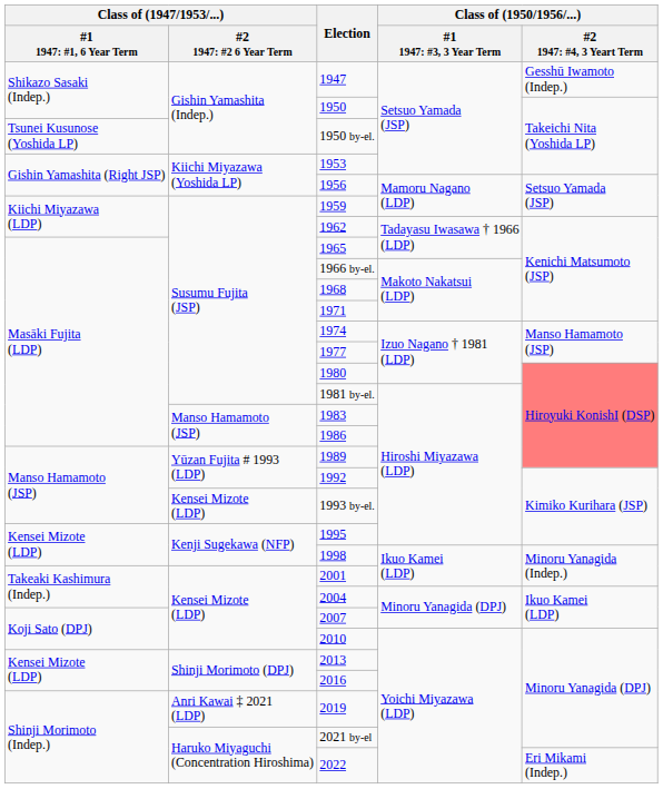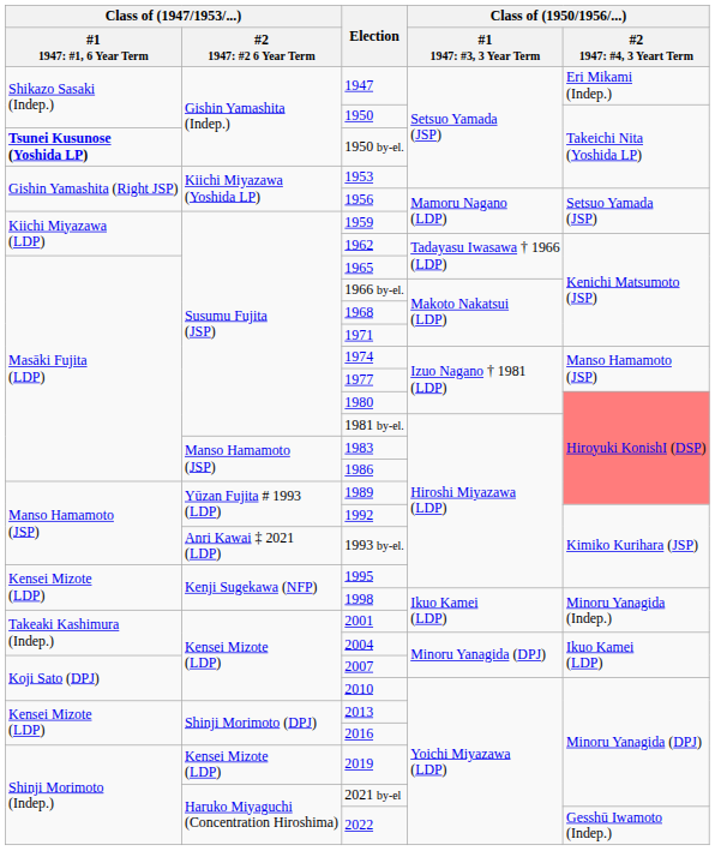1947 | column 5: Gesshū Iwamoto (Indep.) -> Eri Mikami (Indep.)
1950 by-el. | column 1: normal -> bold
1993 by-el. | column 2: Kensei Mizote (LDP) -> Anri Kawai ‡ 2021 (LDP)
2019 | column 2: Anri Kawai ‡ 2021 (LDP) -> Kensei Mizote (LDP)
2022 | column 5: Eri Mikami (Indep.) -> Gesshū Iwamoto (Indep.)
